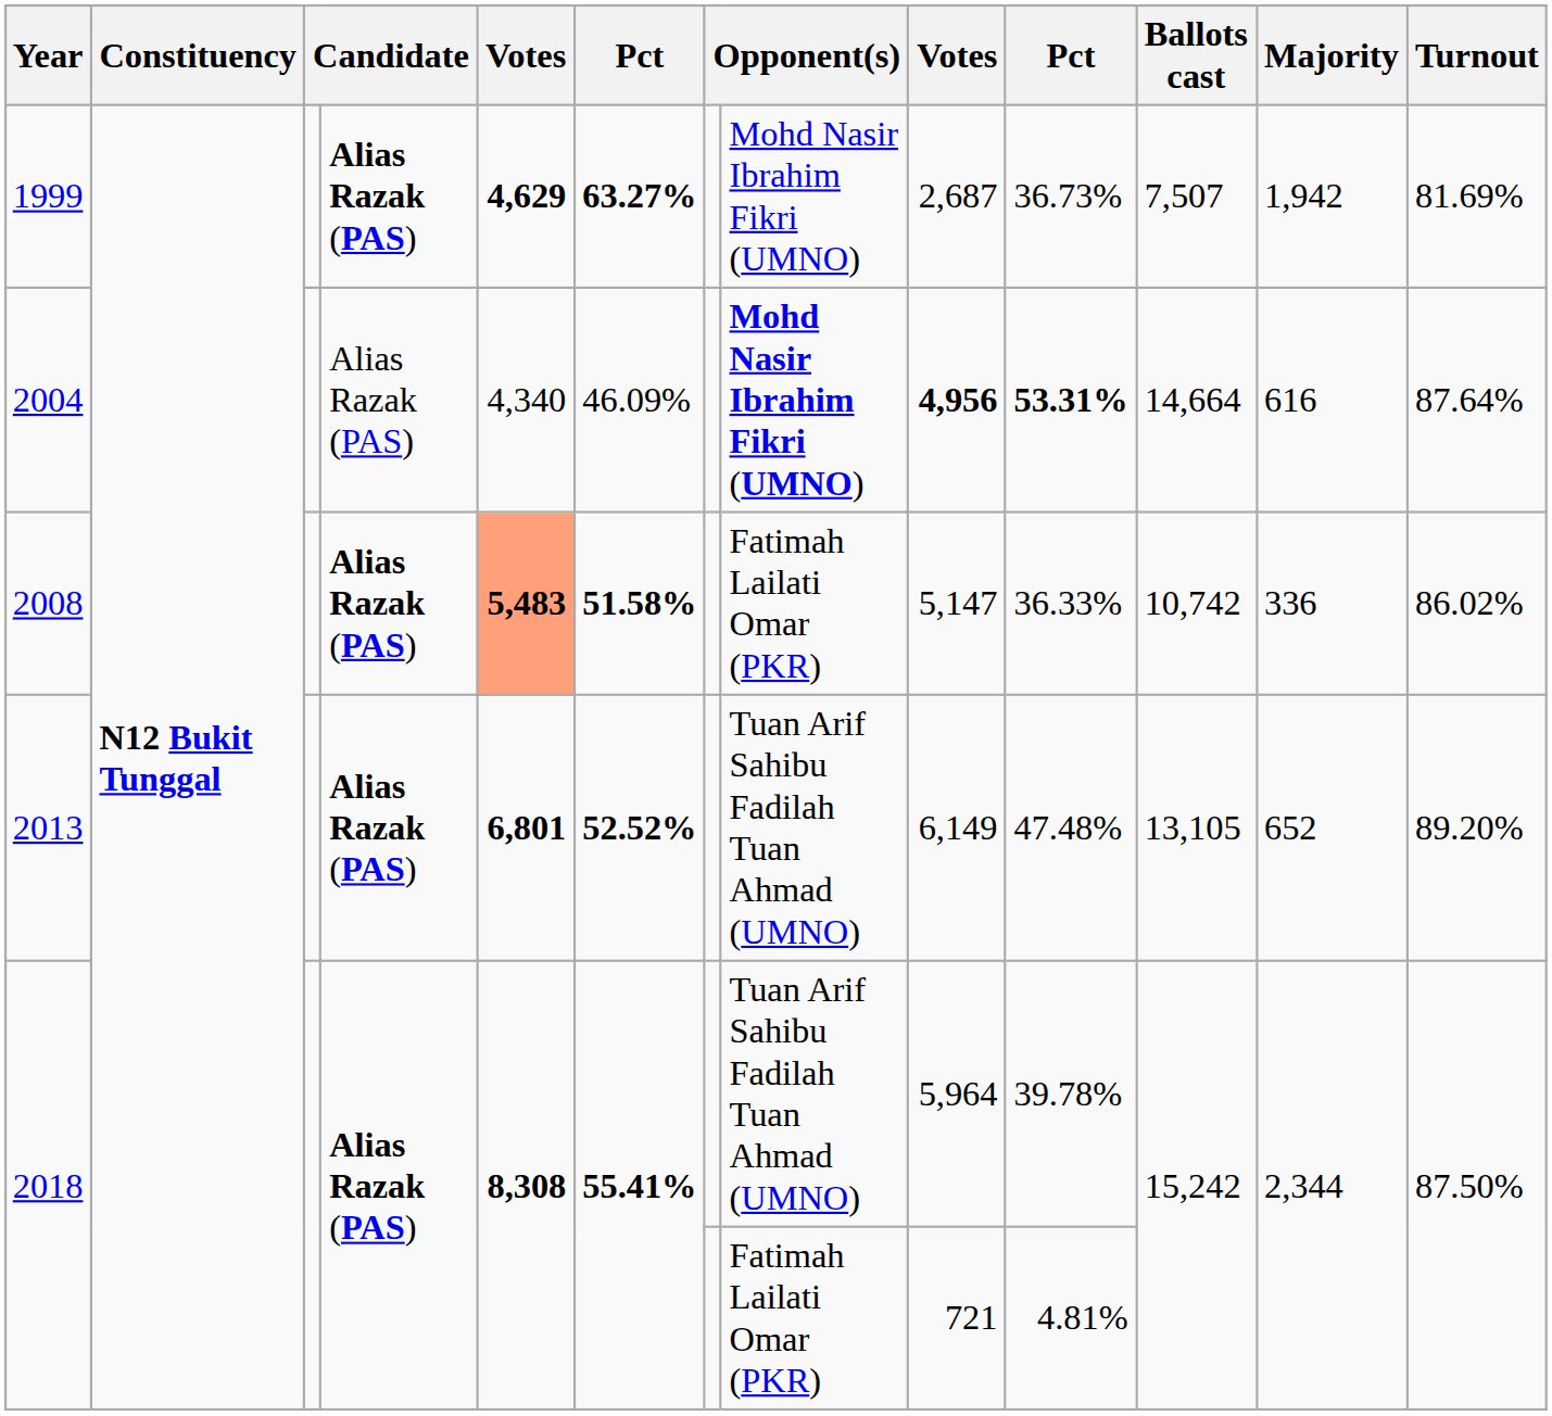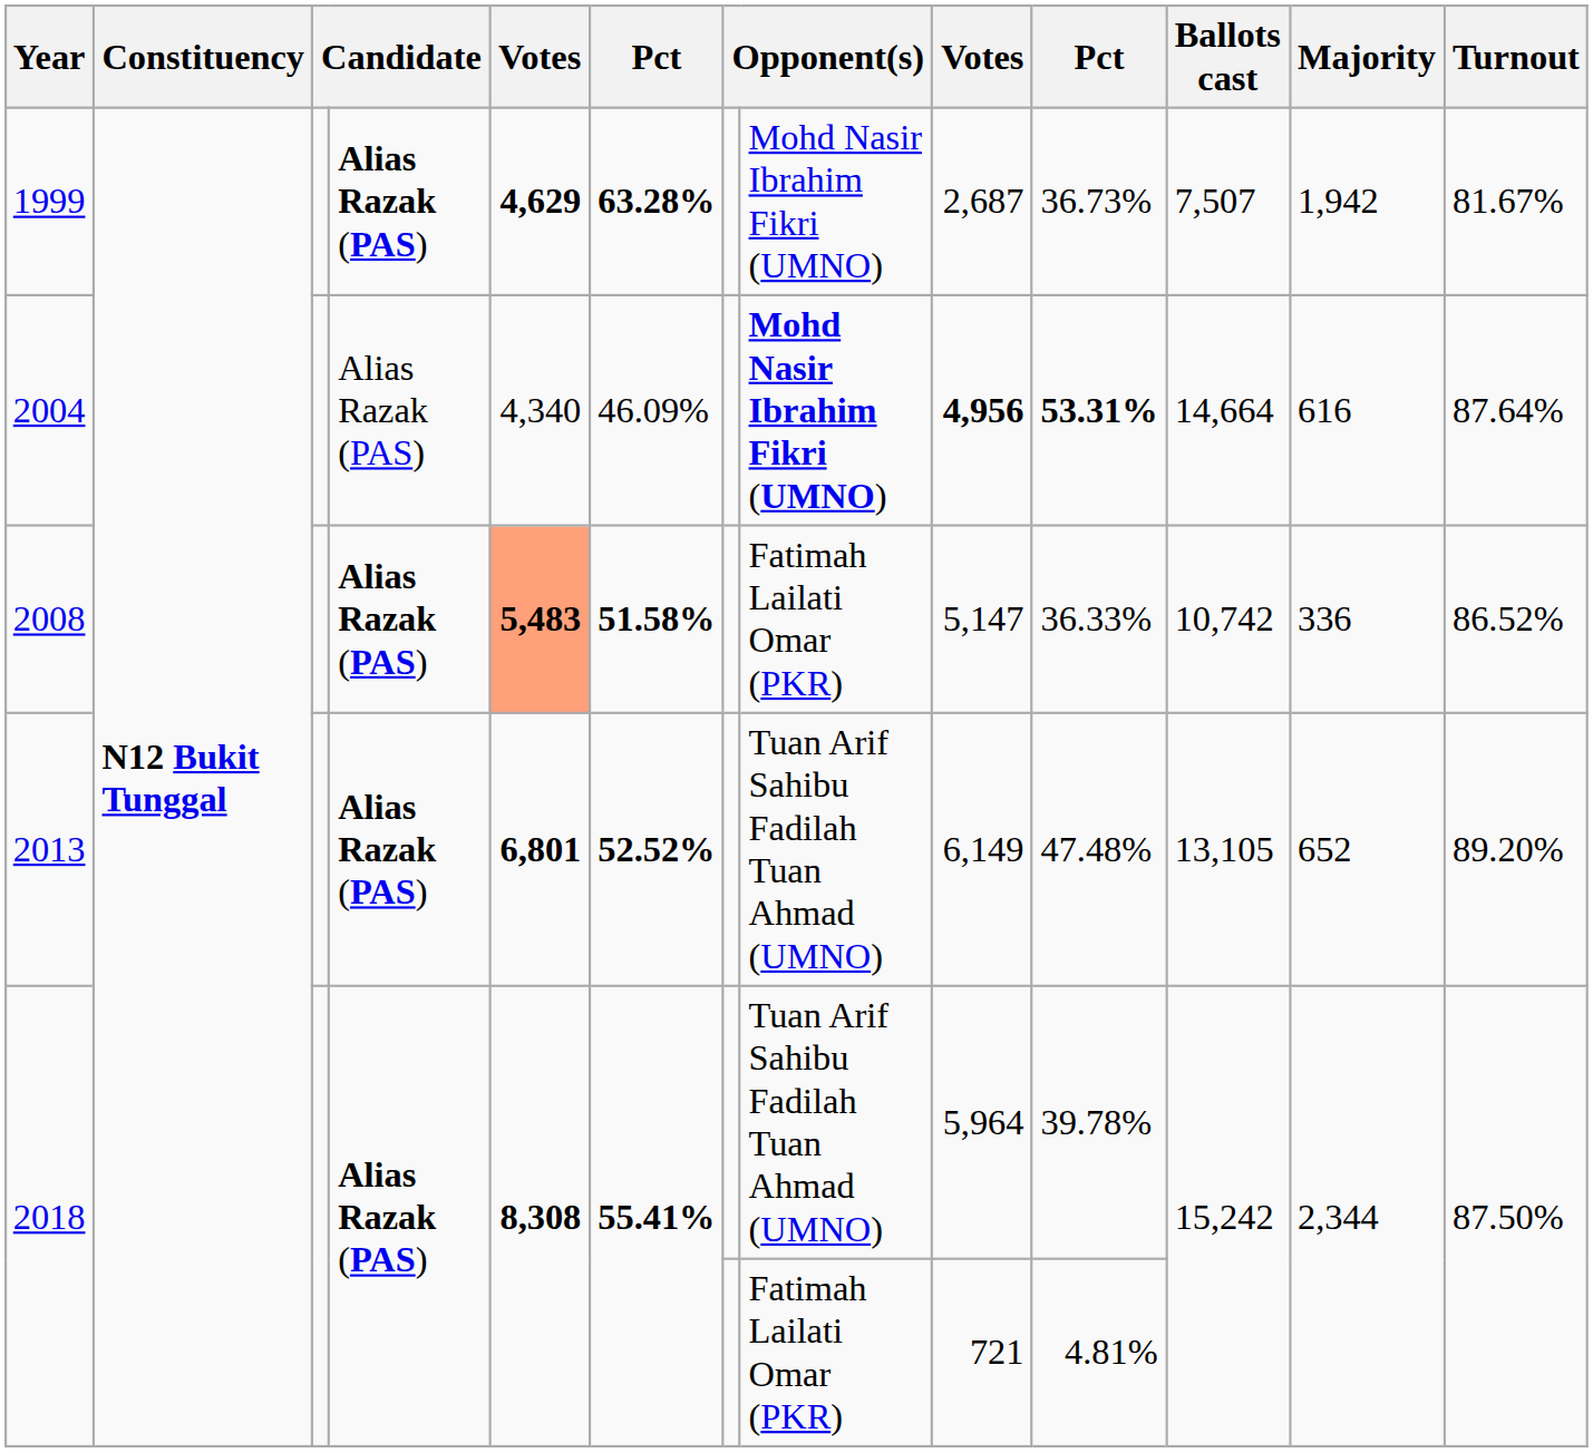1999 | column 6: 63.27% -> 63.28%
1999 | Turnout: 81.69% -> 81.67%
2008 | Turnout: 86.02% -> 86.52%
